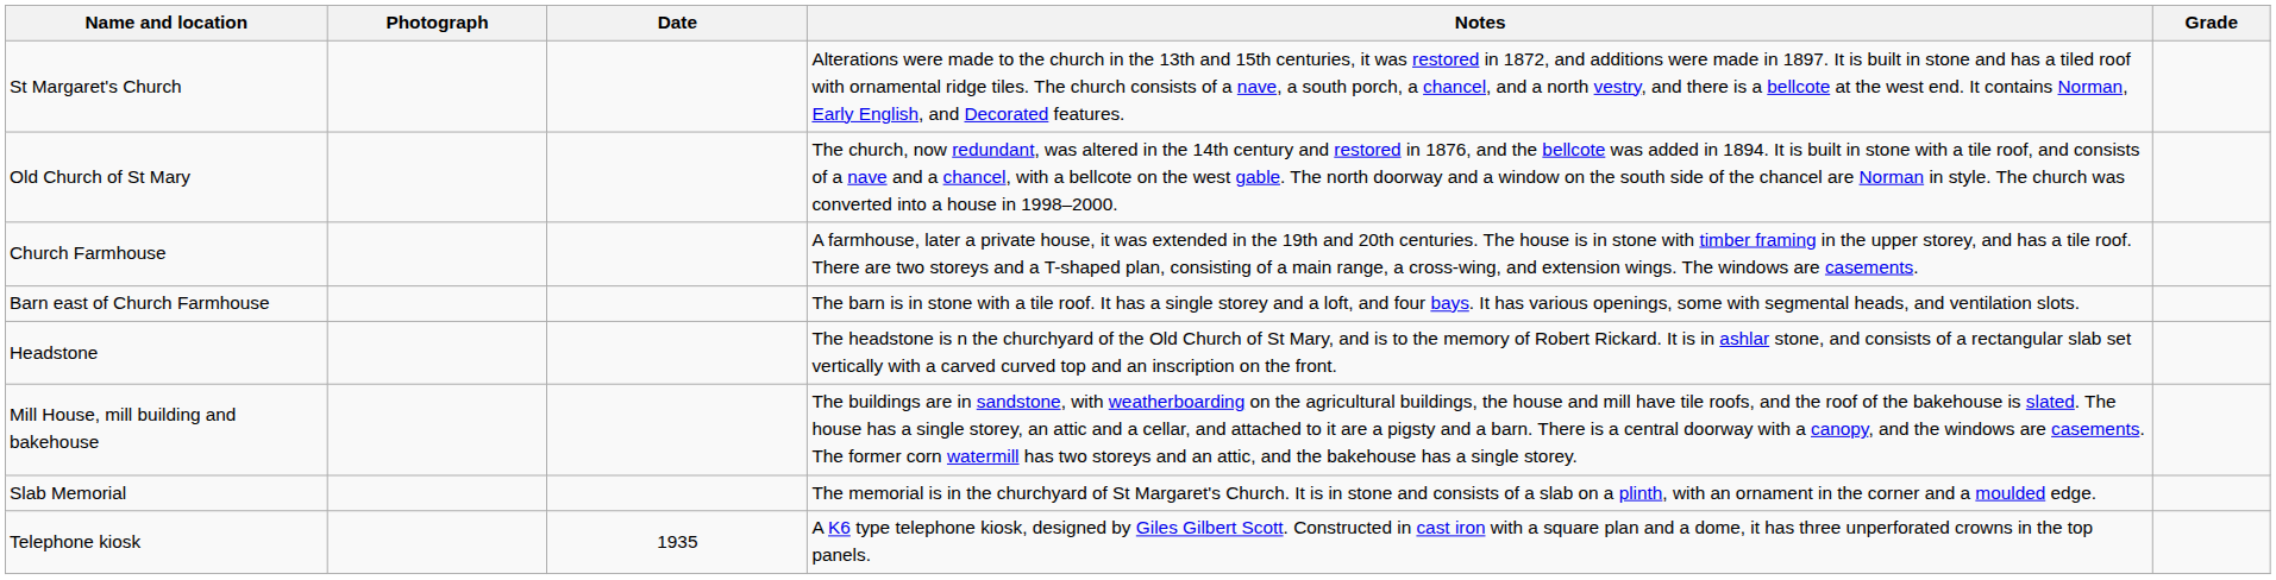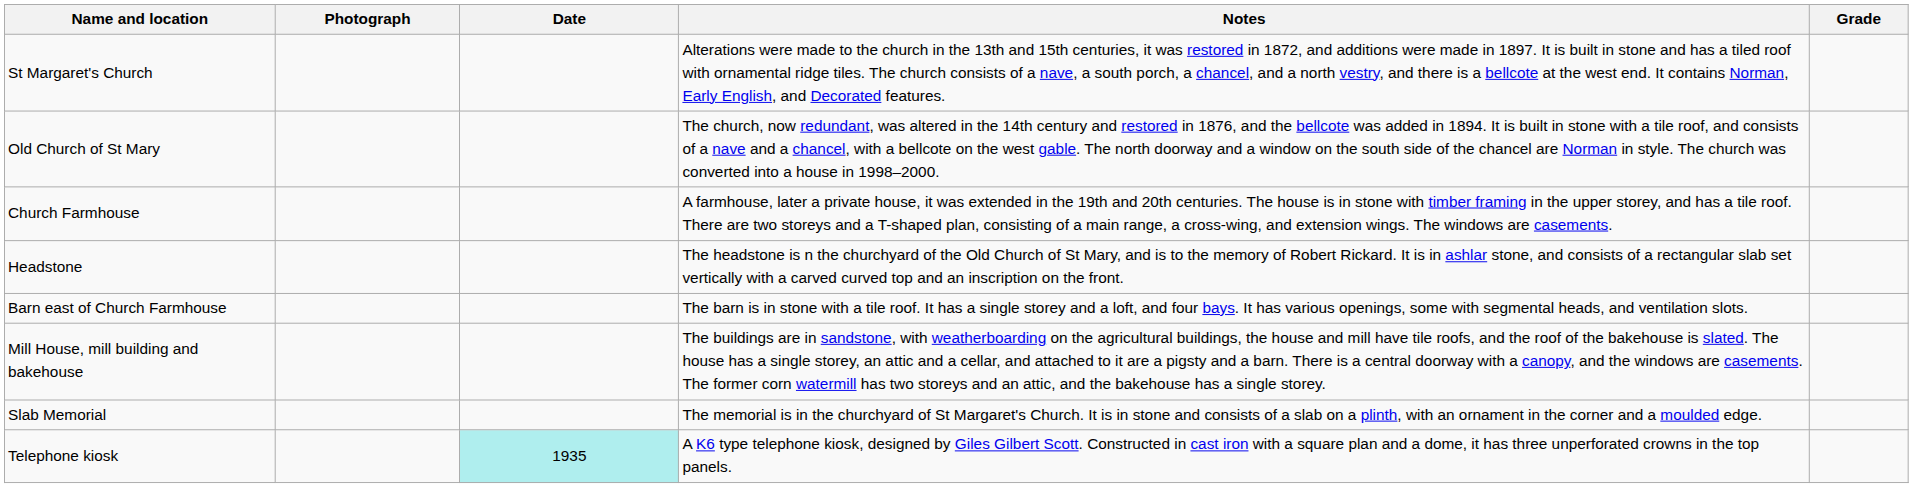rows swapped: Headstone <-> Barn east of Church Farmhouse
Telephone kiosk | Date: no background -> paleturquoise background
